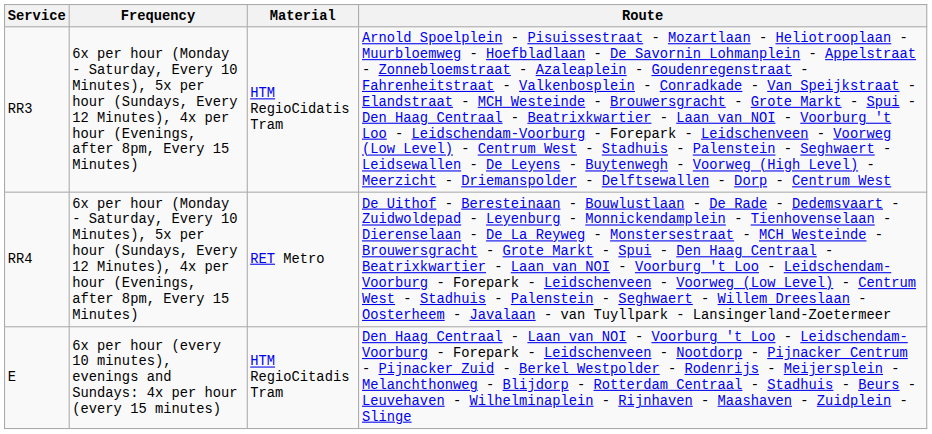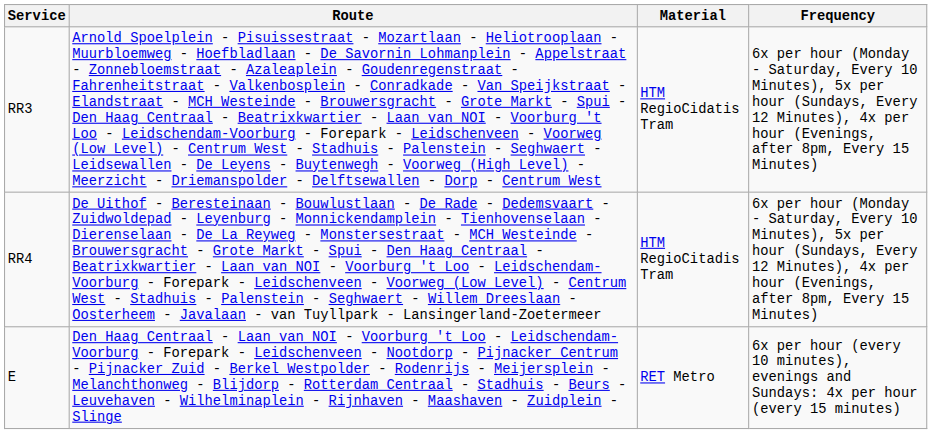columns swapped: Route <-> Frequency
RR4 | Material: RET Metro -> HTM RegioCitadis Tram
E | Material: HTM RegioCitadis Tram -> RET Metro
